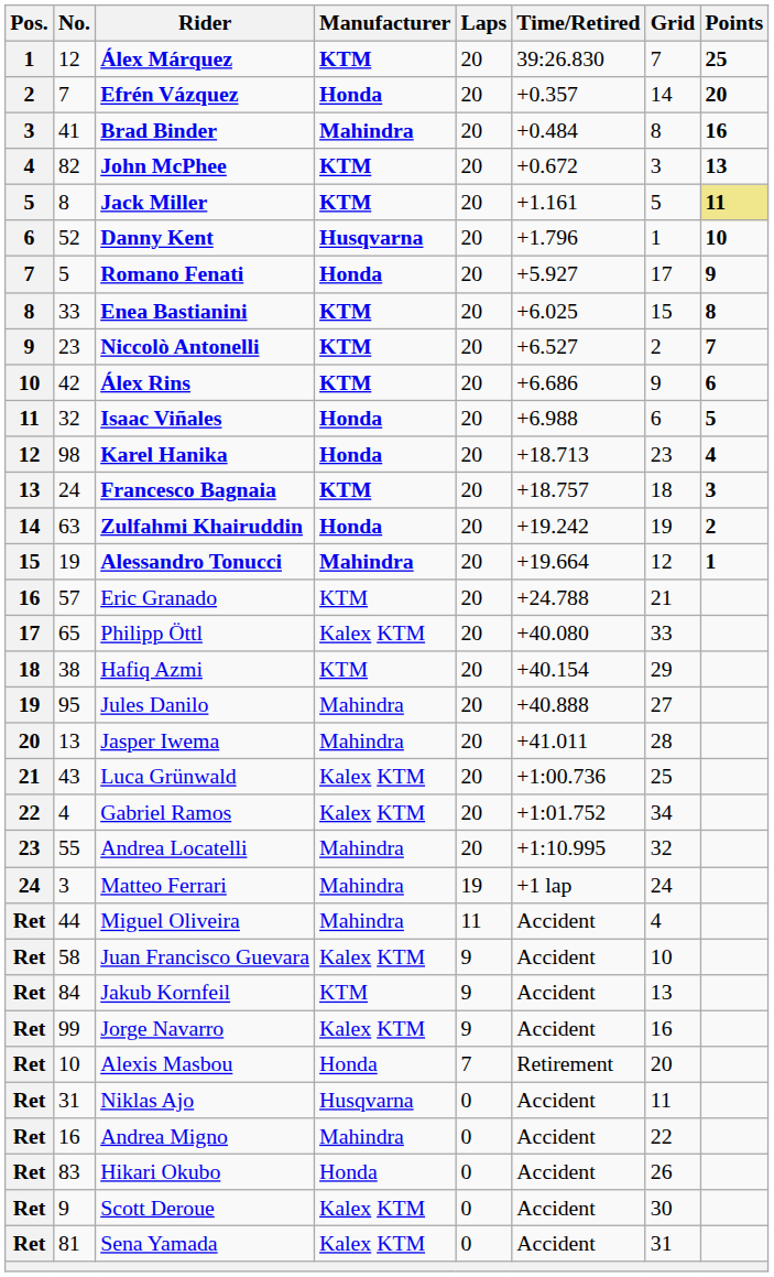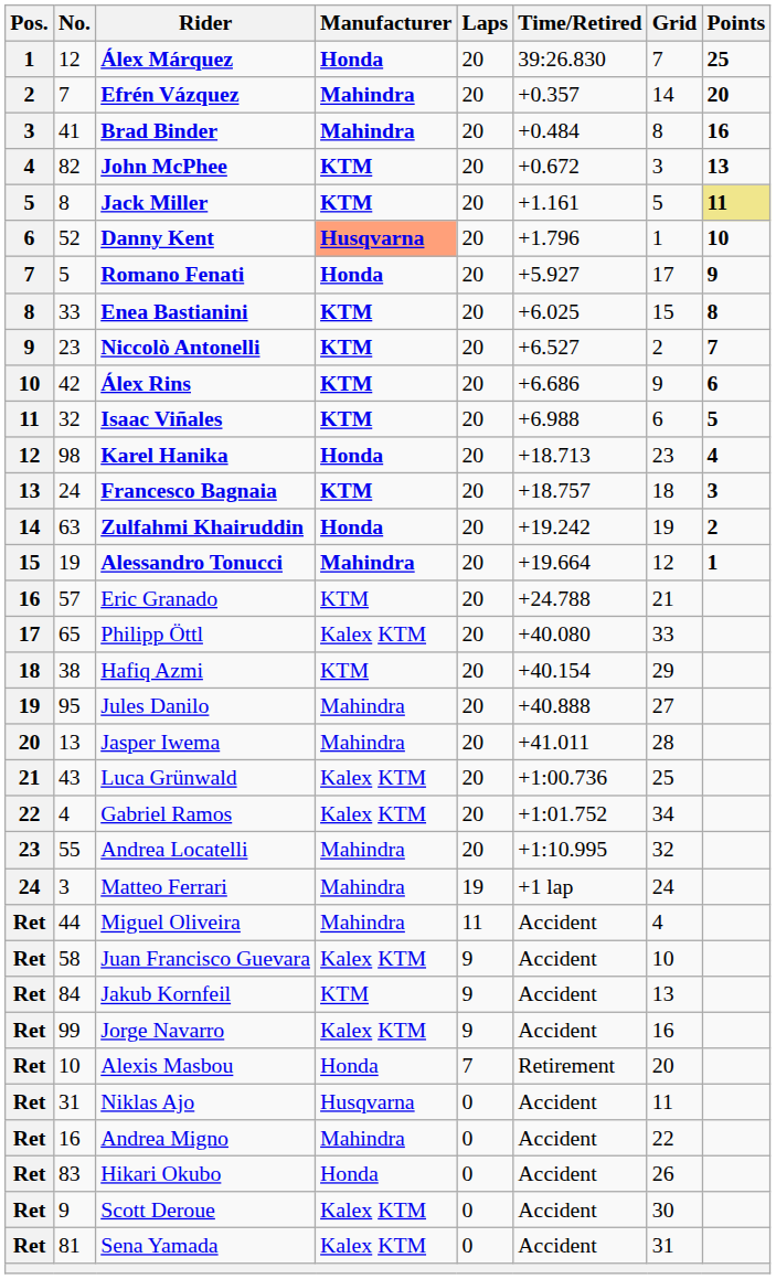Álex Márquez | Manufacturer: KTM -> Honda
Efrén Vázquez | Manufacturer: Honda -> Mahindra
Danny Kent | Manufacturer: no background -> lightsalmon background
Isaac Viñales | Manufacturer: Honda -> KTM
